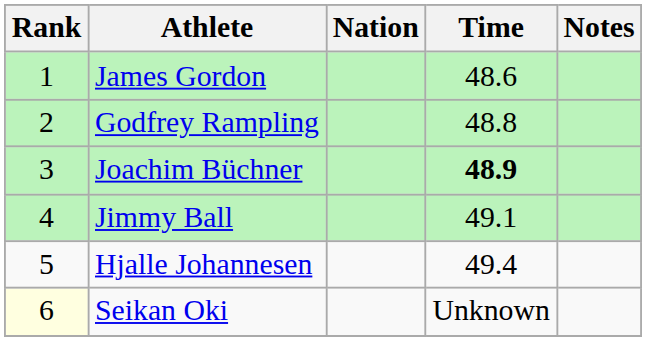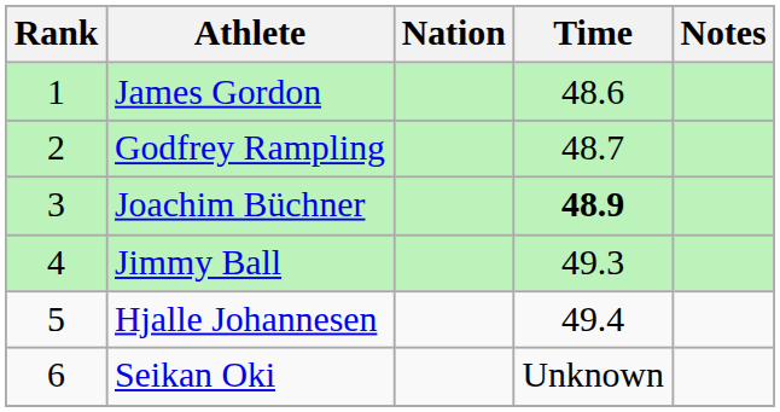Godfrey Rampling | Time: 48.8 -> 48.7
Jimmy Ball | Time: 49.1 -> 49.3
Seikan Oki | Rank: lightyellow background -> no background
